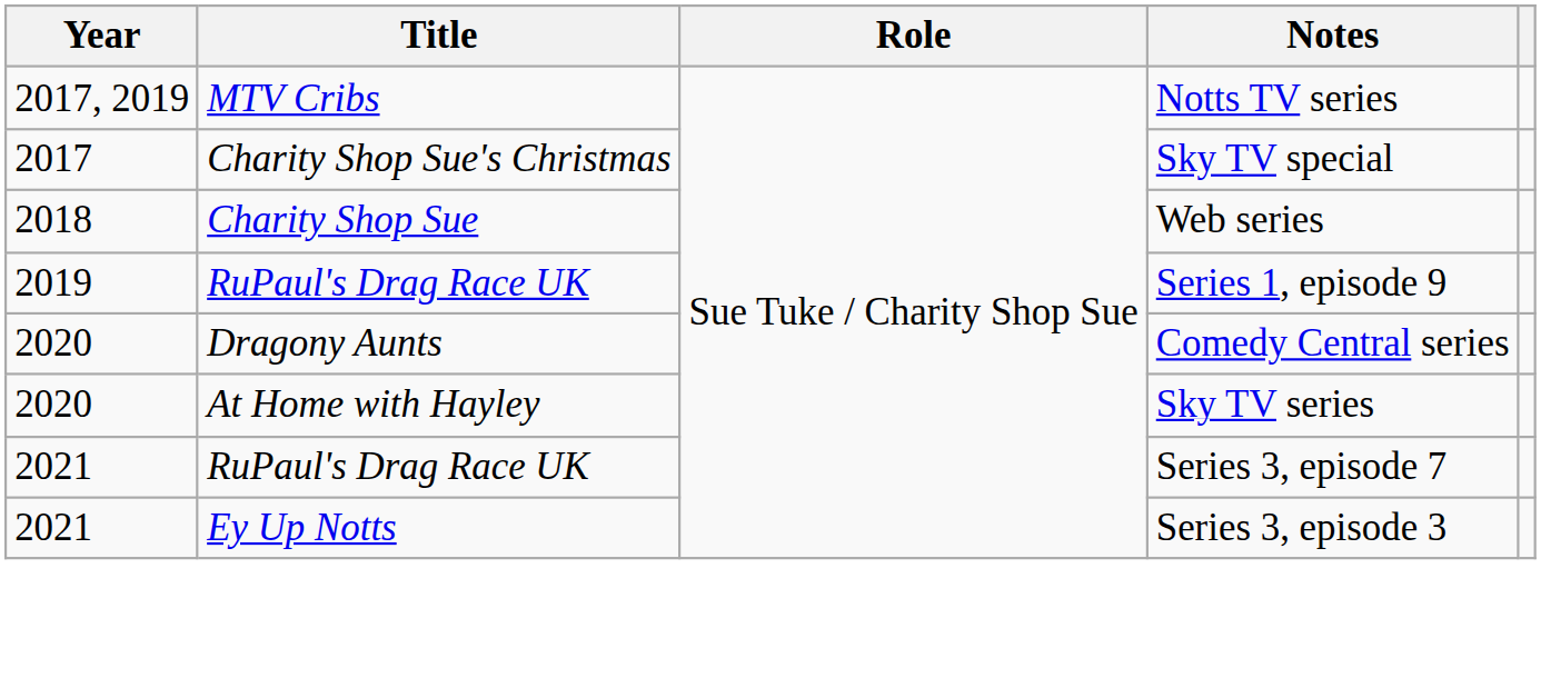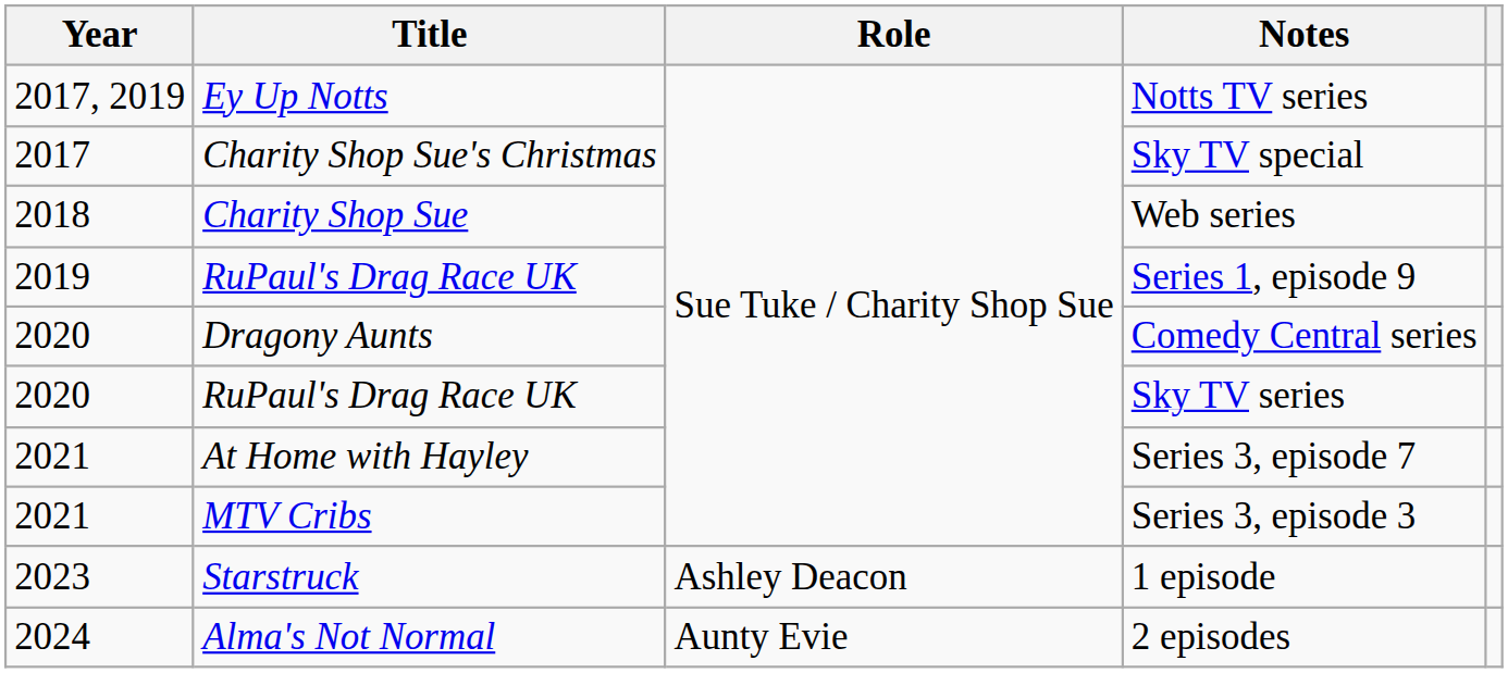Notts TV series | Title: MTV Cribs -> Ey Up Notts
Sky TV series | Title: At Home with Hayley -> RuPaul's Drag Race UK
Series 3, episode 7 | Title: RuPaul's Drag Race UK -> At Home with Hayley
Series 3, episode 3 | Title: Ey Up Notts -> MTV Cribs
+ row: 2023 | Starstruck | Ashley Deacon | 1 episode
+ row: 2024 | Alma's Not Normal | Aunty Evie | 2 episodes
